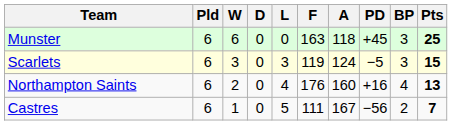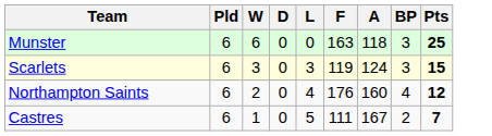- column: PD | +45 | −5 | +16 | −56
Northampton Saints | Pts: 13 -> 12
